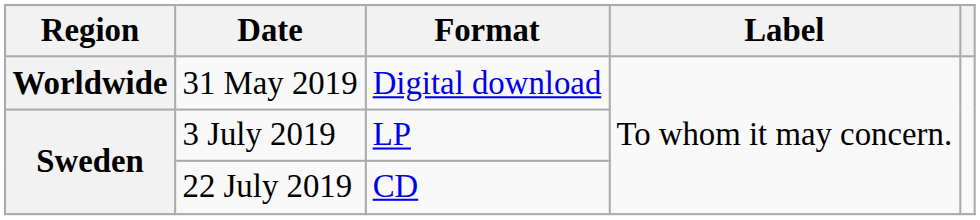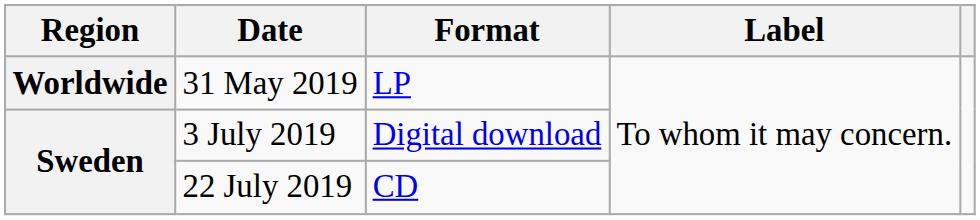31 May 2019 | Format: Digital download -> LP
3 July 2019 | Format: LP -> Digital download
